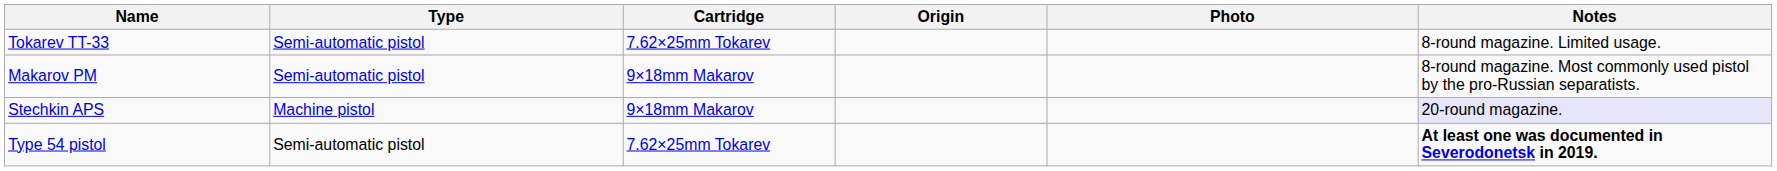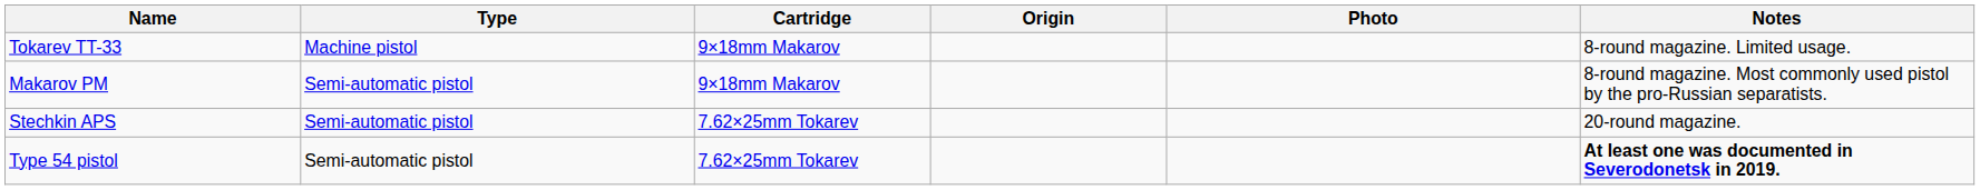Tokarev TT-33 | Type: Semi-automatic pistol -> Machine pistol
Tokarev TT-33 | Cartridge: 7.62×25mm Tokarev -> 9×18mm Makarov
Stechkin APS | Type: Machine pistol -> Semi-automatic pistol
Stechkin APS | Cartridge: 9×18mm Makarov -> 7.62×25mm Tokarev
Stechkin APS | Notes: lavender background -> no background
